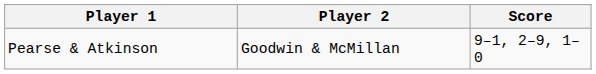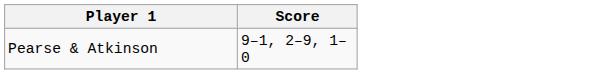- column: Player 2 | Goodwin & McMillan
